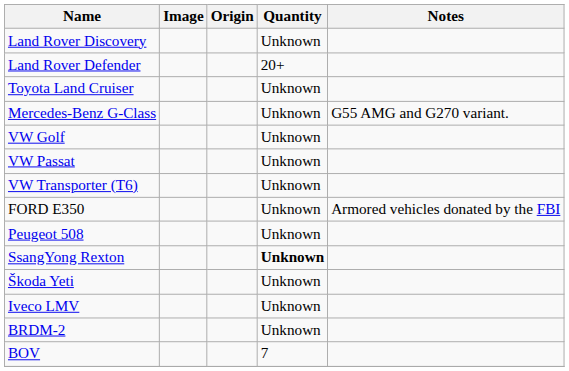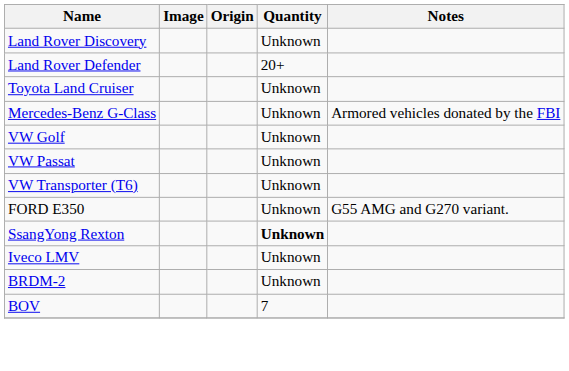Mercedes-Benz G-Class | Notes: G55 AMG and G270 variant. -> Armored vehicles donated by the FBI
FORD E350 | Notes: Armored vehicles donated by the FBI -> G55 AMG and G270 variant.
- row: Peugeot 508 | Unknown
- row: Škoda Yeti | Unknown
